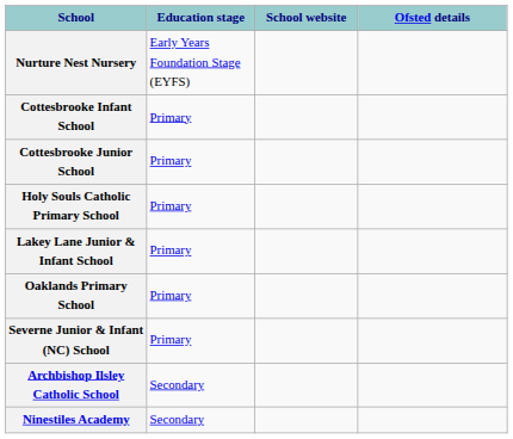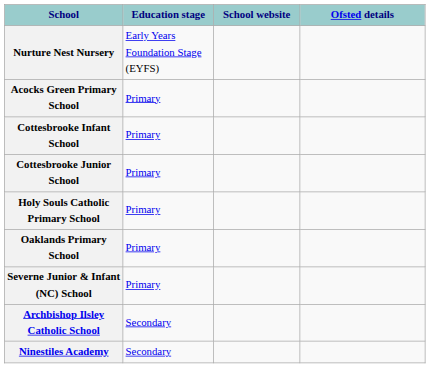+ row: Acocks Green Primary School | Primary
- row: Lakey Lane Junior & Infant School | Primary
